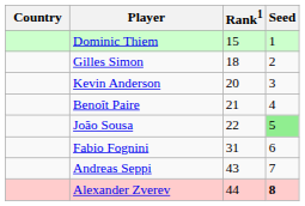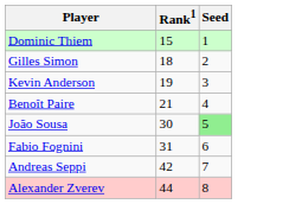- column: Country
Kevin Anderson | Rank1: 20 -> 19
João Sousa | Rank1: 22 -> 30
Andreas Seppi | Rank1: 43 -> 42
Alexander Zverev | Seed: bold -> normal
